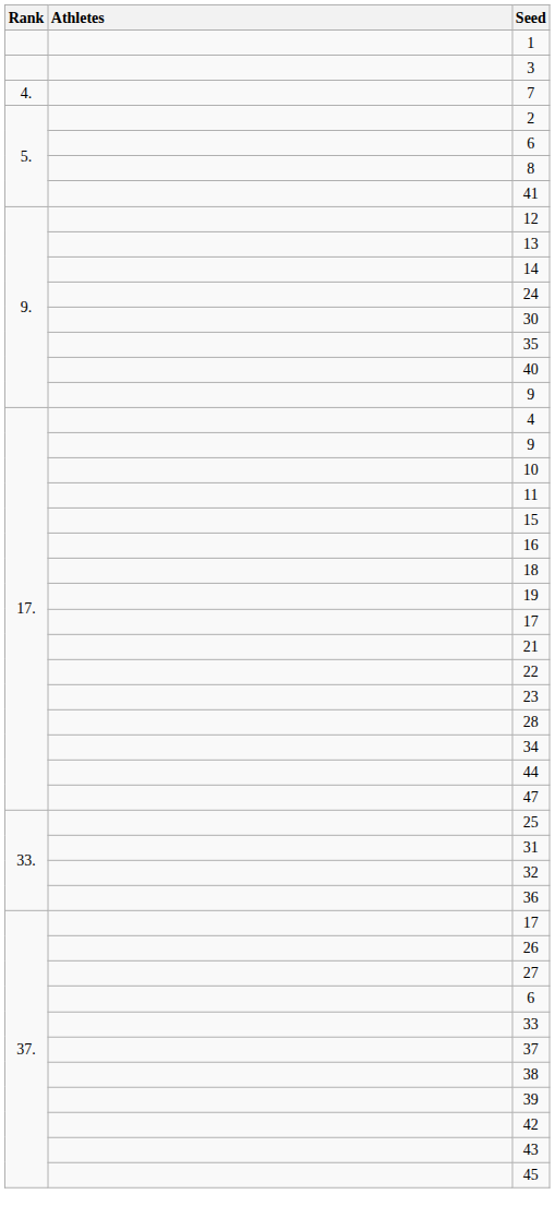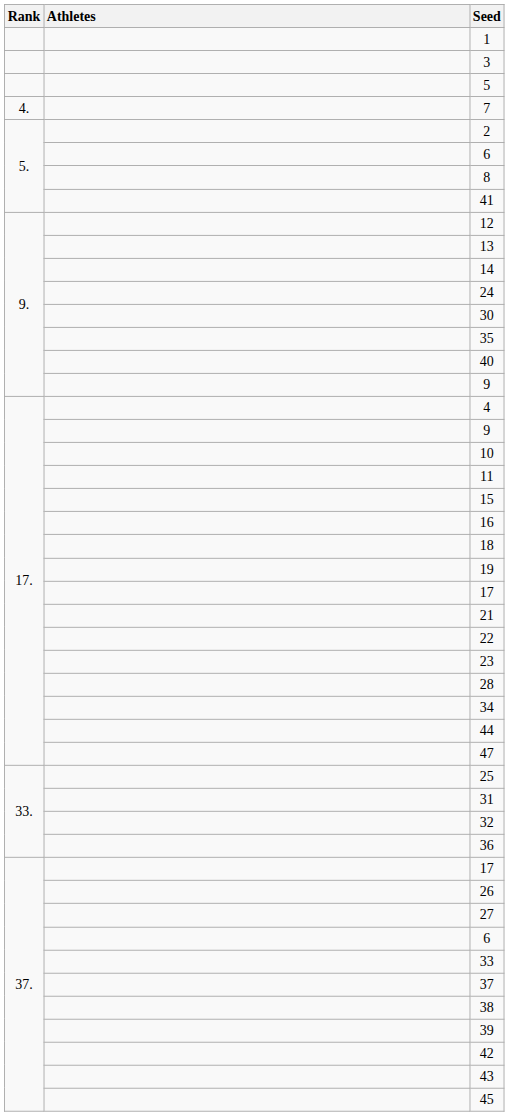+ row: 5
